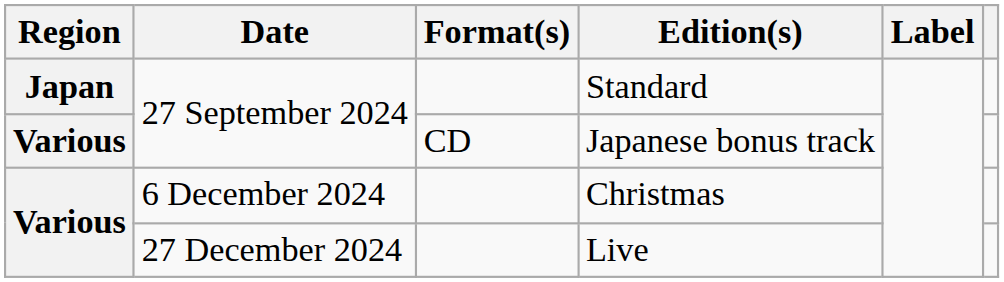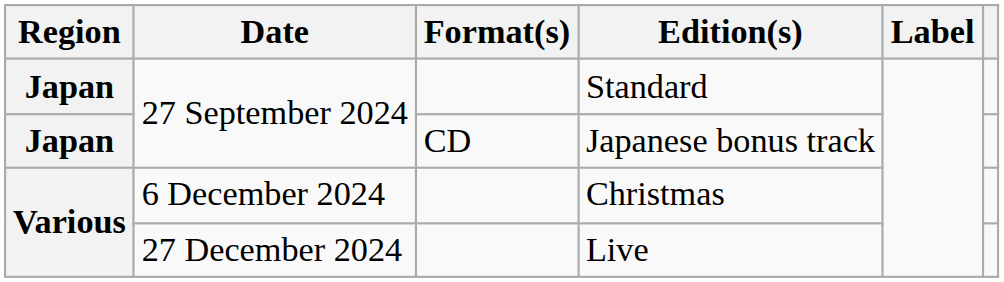Japanese bonus track | Region: Various -> Japan
